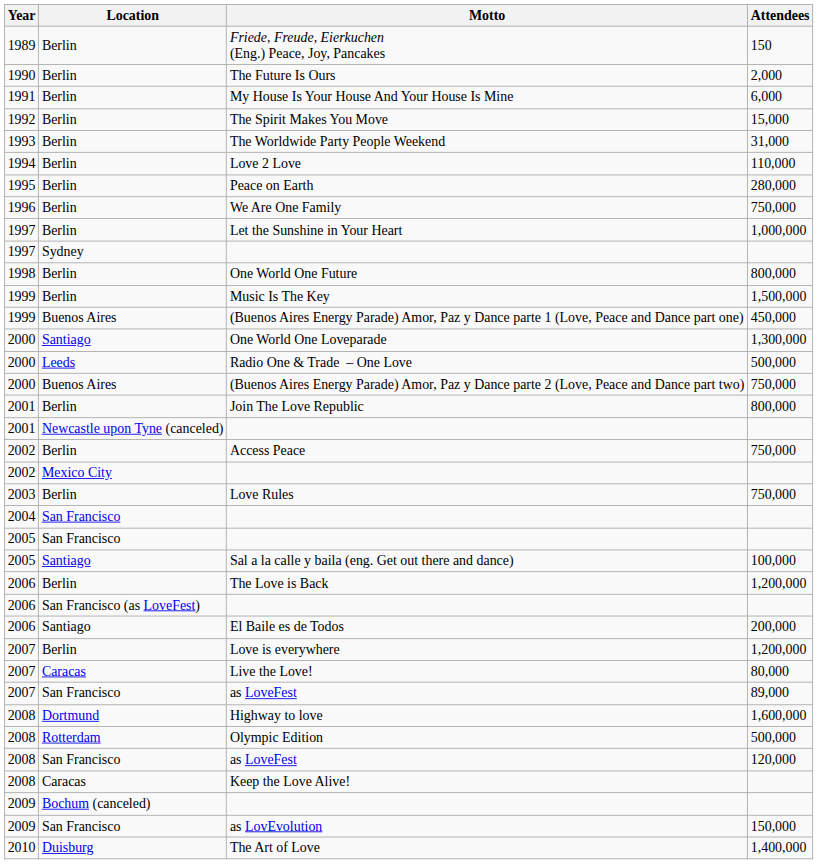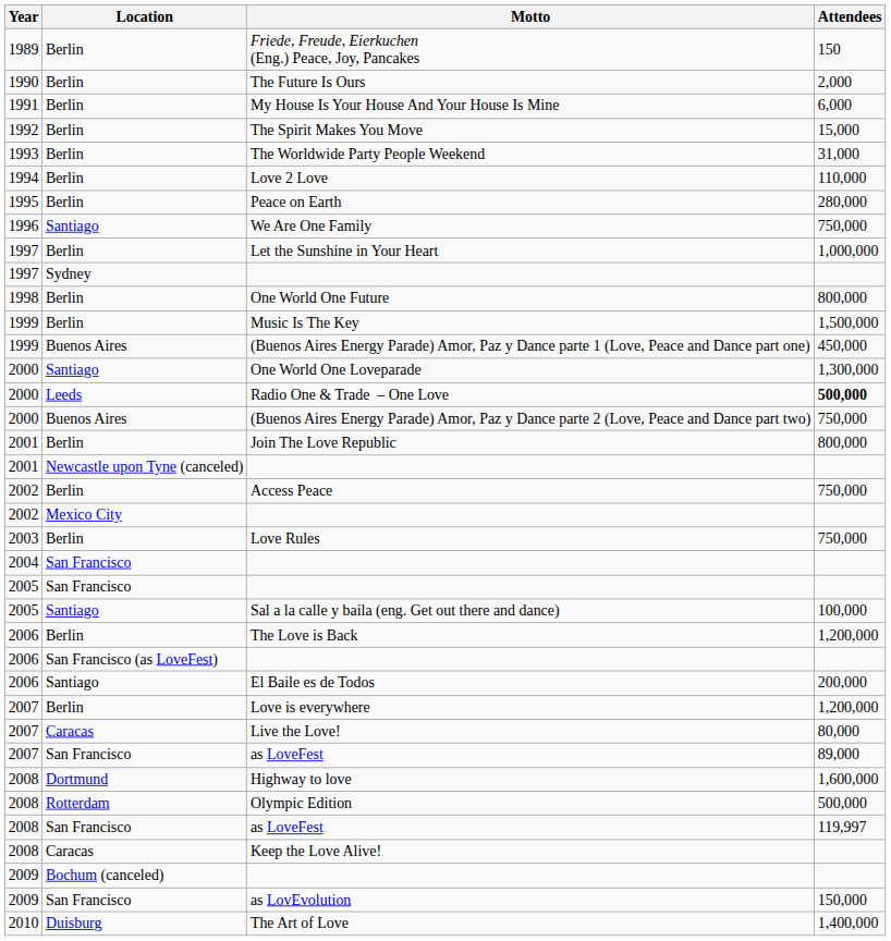We Are One Family | Location: Berlin -> Santiago
Radio One & Trade – One Love | Attendees: normal -> bold
2008 / as LoveFest | Attendees: 120,000 -> 119,997
